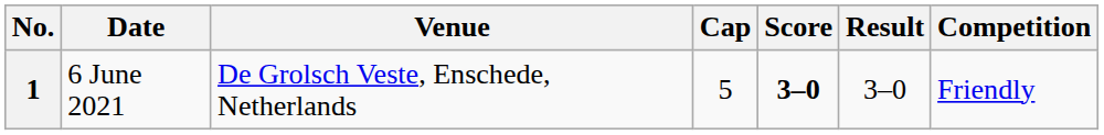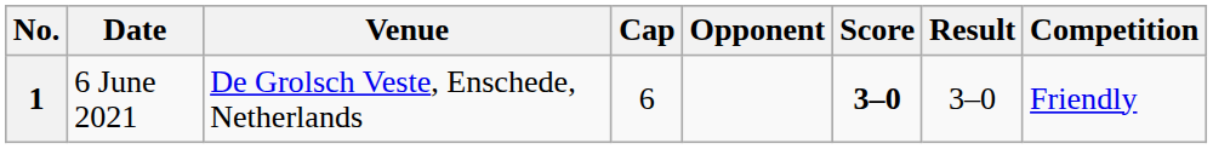+ column: Opponent
1 | Cap: 5 -> 6
